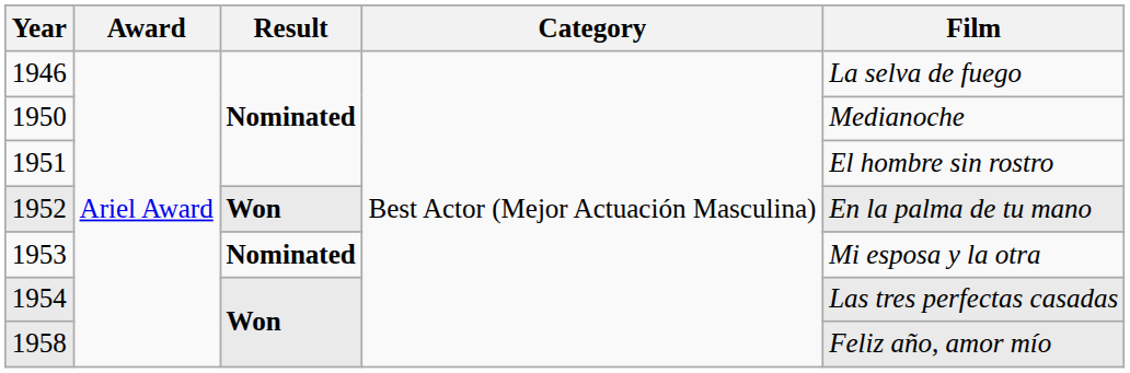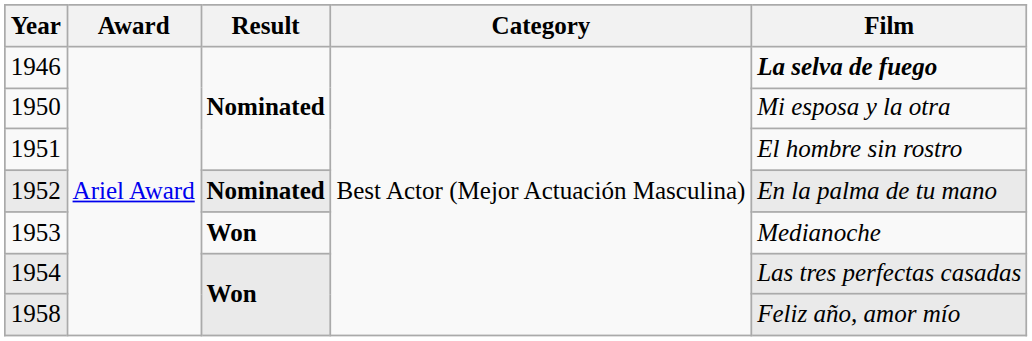1946 | Film: normal -> bold
1950 | Film: Medianoche -> Mi esposa y la otra
1952 | Result: Won -> Nominated
1953 | Result: Nominated -> Won
1953 | Film: Mi esposa y la otra -> Medianoche
